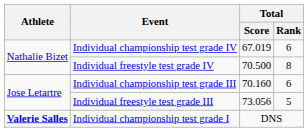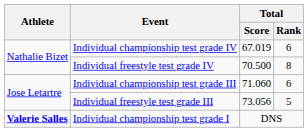Individual championship test grade III | Total / Score: 70.160 -> 71.060
